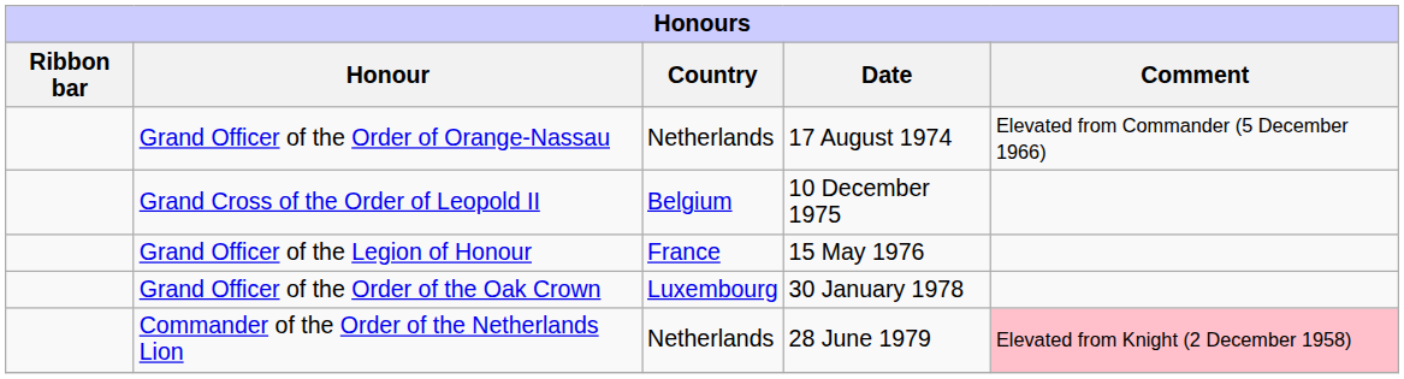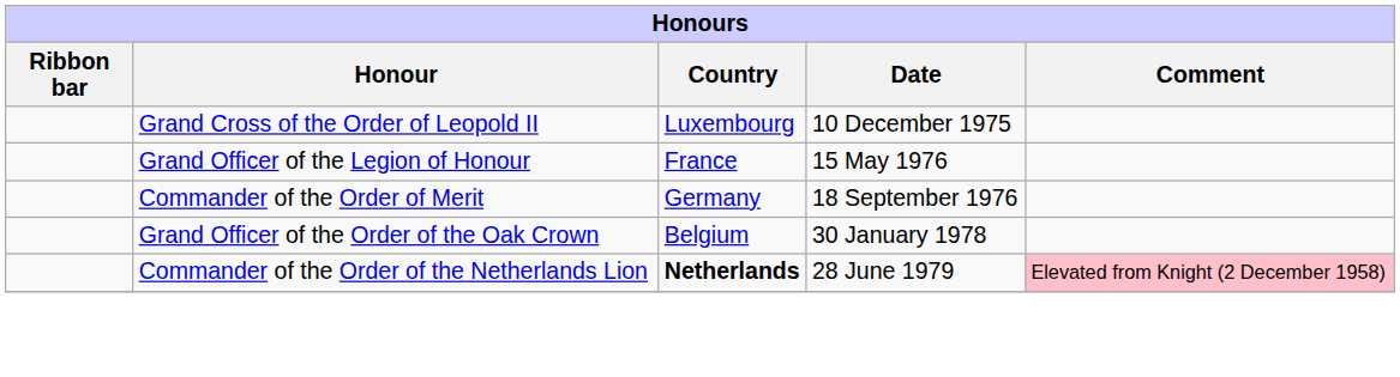- row: Grand Officer of the Order of Orange-Nassau | Netherlands | 17 August 1974 | Elevated from Commander (5 December 1966)
Grand Cross of the Order of Leopold II | Country: Belgium -> Luxembourg
+ row: Commander of the Order of Merit | Germany | 18 September 1976
Grand Officer of the Order of the Oak Crown | Country: Luxembourg -> Belgium
Commander of the Order of the Netherlands Lion | Country: normal -> bold
